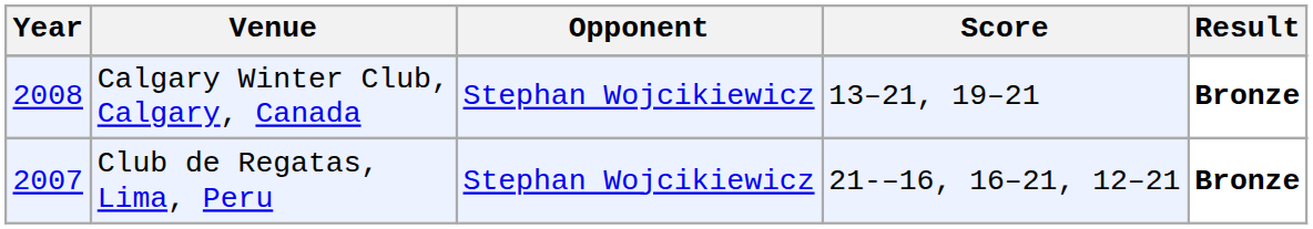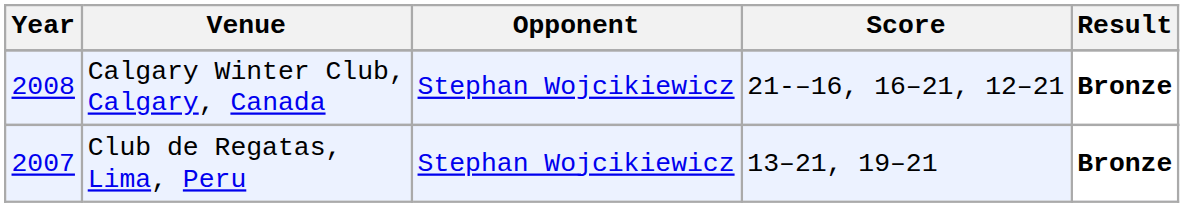Calgary Winter Club, Calgary, Canada | Score: 13–21, 19–21 -> 21-–16, 16–21, 12–21
Club de Regatas, Lima, Peru | Score: 21-–16, 16–21, 12–21 -> 13–21, 19–21
